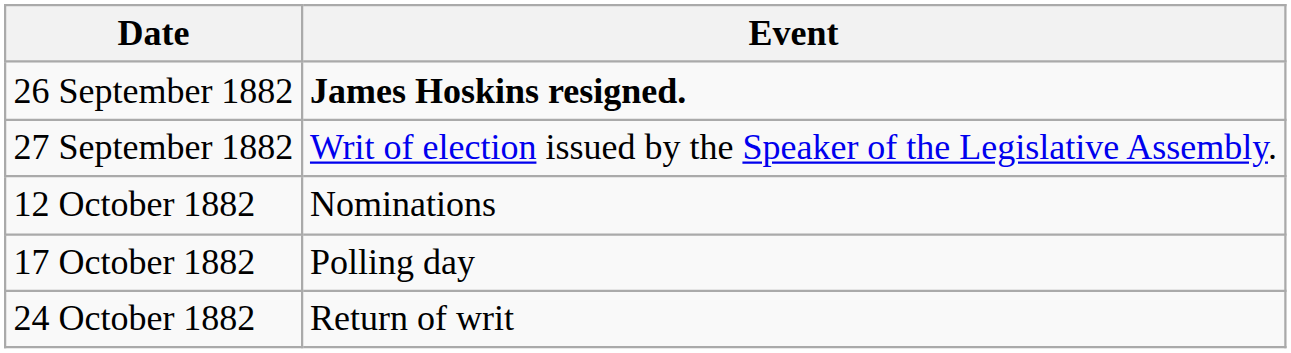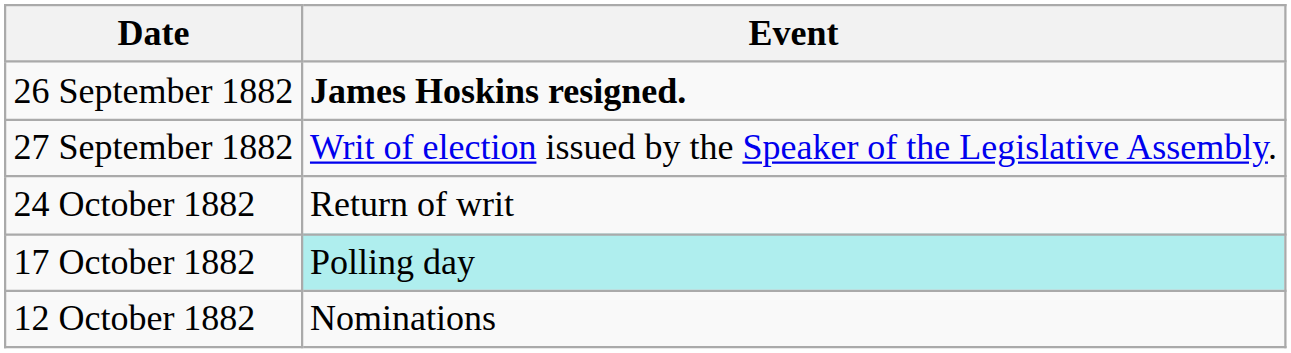rows swapped: 12 October 1882 <-> 24 October 1882
17 October 1882 | Event: no background -> paleturquoise background
